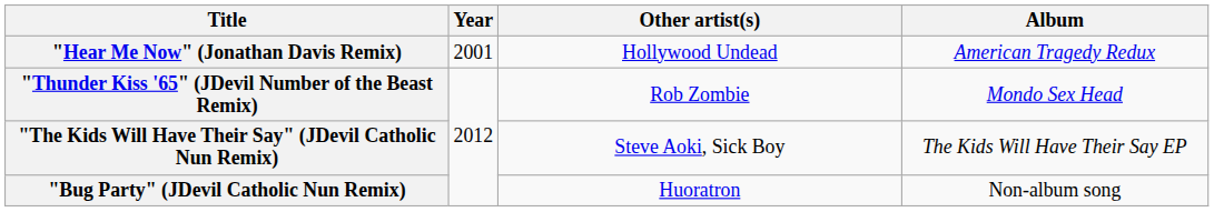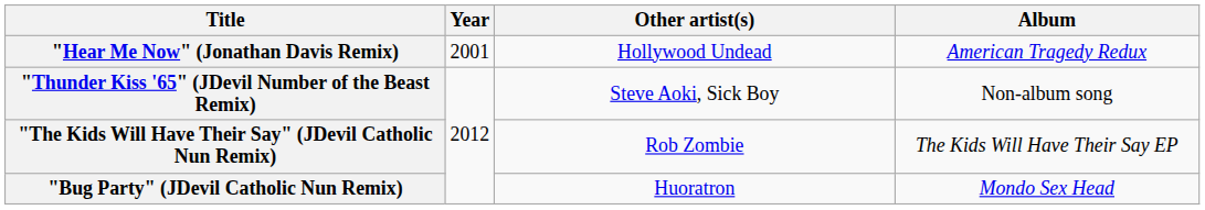"Thunder Kiss '65" (JDevil Number of the Beast Remix) | Other artist(s): Rob Zombie -> Steve Aoki, Sick Boy
"Thunder Kiss '65" (JDevil Number of the Beast Remix) | Album: Mondo Sex Head -> Non-album song
"The Kids Will Have Their Say" (JDevil Catholic Nun Remix) | Other artist(s): Steve Aoki, Sick Boy -> Rob Zombie
"Bug Party" (JDevil Catholic Nun Remix) | Album: Non-album song -> Mondo Sex Head
